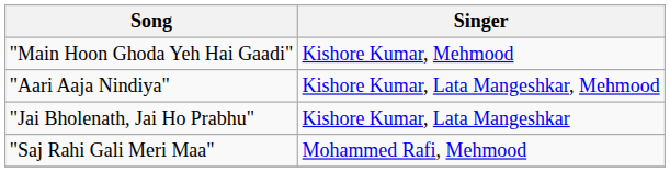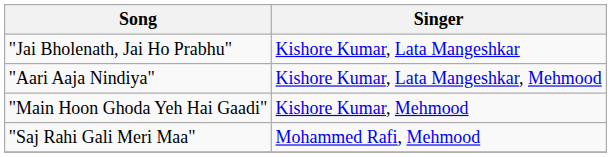rows swapped: "Main Hoon Ghoda Yeh Hai Gaadi" <-> "Jai Bholenath, Jai Ho Prabhu"
